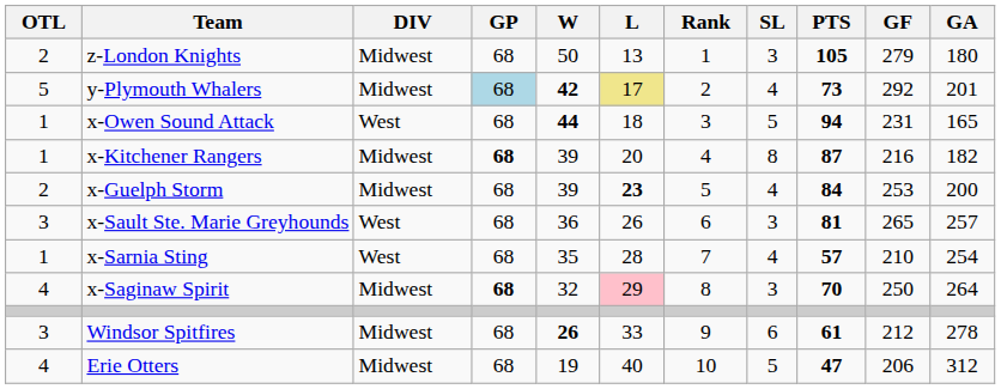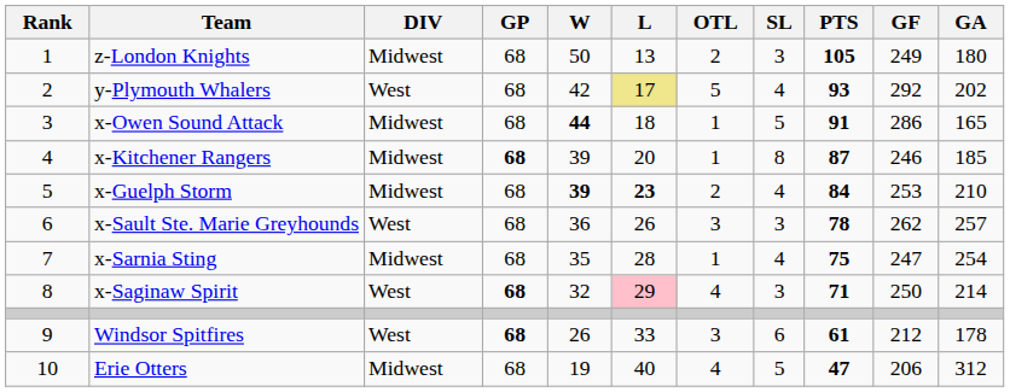columns swapped: Rank <-> OTL
z-London Knights | GF: 279 -> 249
y-Plymouth Whalers | DIV: Midwest -> West
y-Plymouth Whalers | GP: lightblue background -> no background
y-Plymouth Whalers | W: bold -> normal
y-Plymouth Whalers | PTS: 73 -> 93
y-Plymouth Whalers | GA: 201 -> 202
x-Owen Sound Attack | DIV: West -> Midwest
x-Owen Sound Attack | PTS: 94 -> 91
x-Owen Sound Attack | GF: 231 -> 286
x-Kitchener Rangers | GF: 216 -> 246
x-Kitchener Rangers | GA: 182 -> 185
x-Guelph Storm | W: normal -> bold
x-Guelph Storm | GA: 200 -> 210
x-Sault Ste. Marie Greyhounds | PTS: 81 -> 78
x-Sault Ste. Marie Greyhounds | GF: 265 -> 262
x-Sarnia Sting | DIV: West -> Midwest
x-Sarnia Sting | PTS: 57 -> 75
x-Sarnia Sting | GF: 210 -> 247
x-Saginaw Spirit | DIV: Midwest -> West
x-Saginaw Spirit | PTS: 70 -> 71
x-Saginaw Spirit | GA: 264 -> 214
Windsor Spitfires | DIV: Midwest -> West
Windsor Spitfires | GP: normal -> bold
Windsor Spitfires | W: bold -> normal
Windsor Spitfires | GA: 278 -> 178
